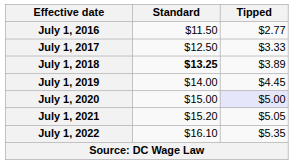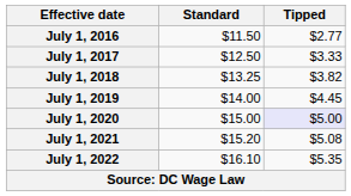July 1, 2018 | Standard: bold -> normal
July 1, 2018 | Tipped: $3.89 -> $3.82
July 1, 2021 | Tipped: $5.05 -> $5.08
